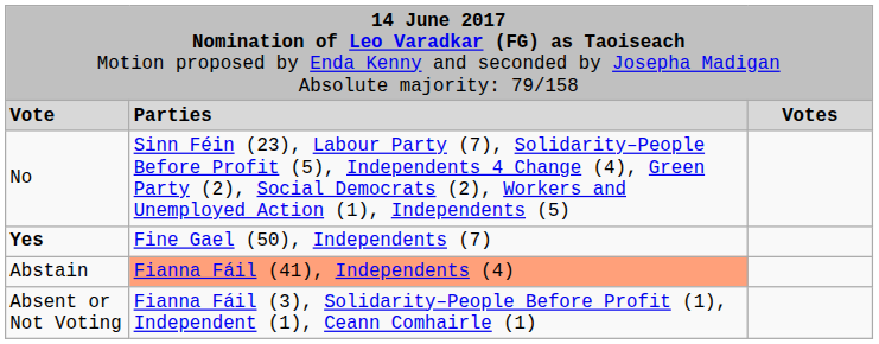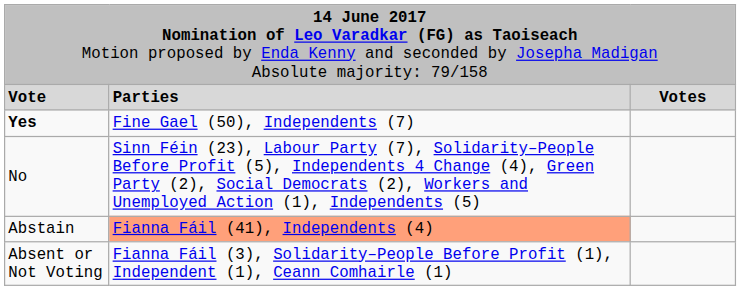rows swapped: Yes <-> No
